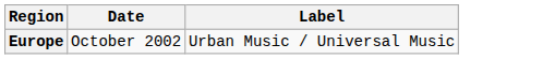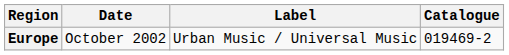+ column: Catalogue | 019469-2
